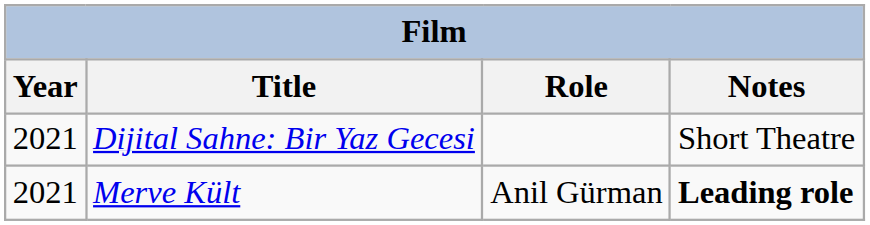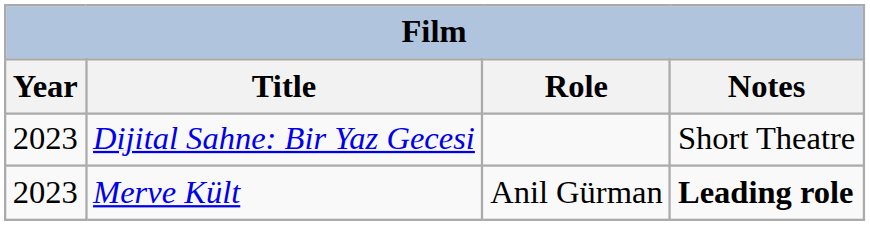Dijital Sahne: Bir Yaz Gecesi | Year: 2021 -> 2023
Merve Kült | Year: 2021 -> 2023
